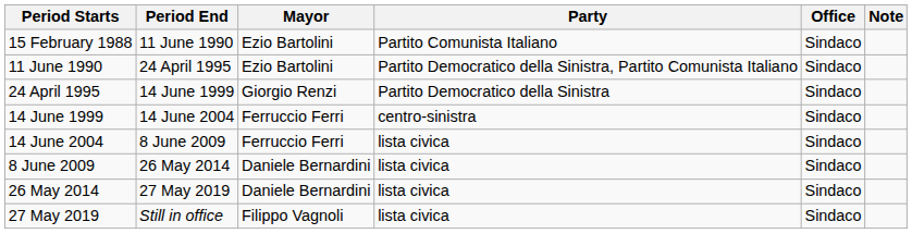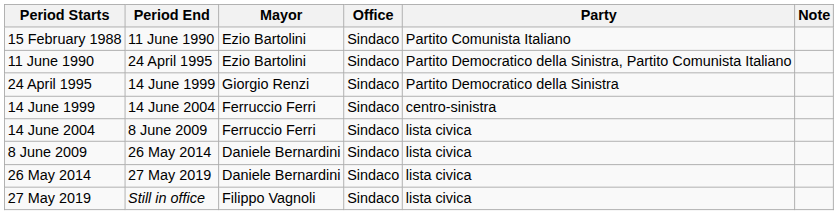columns swapped: Party <-> Office
